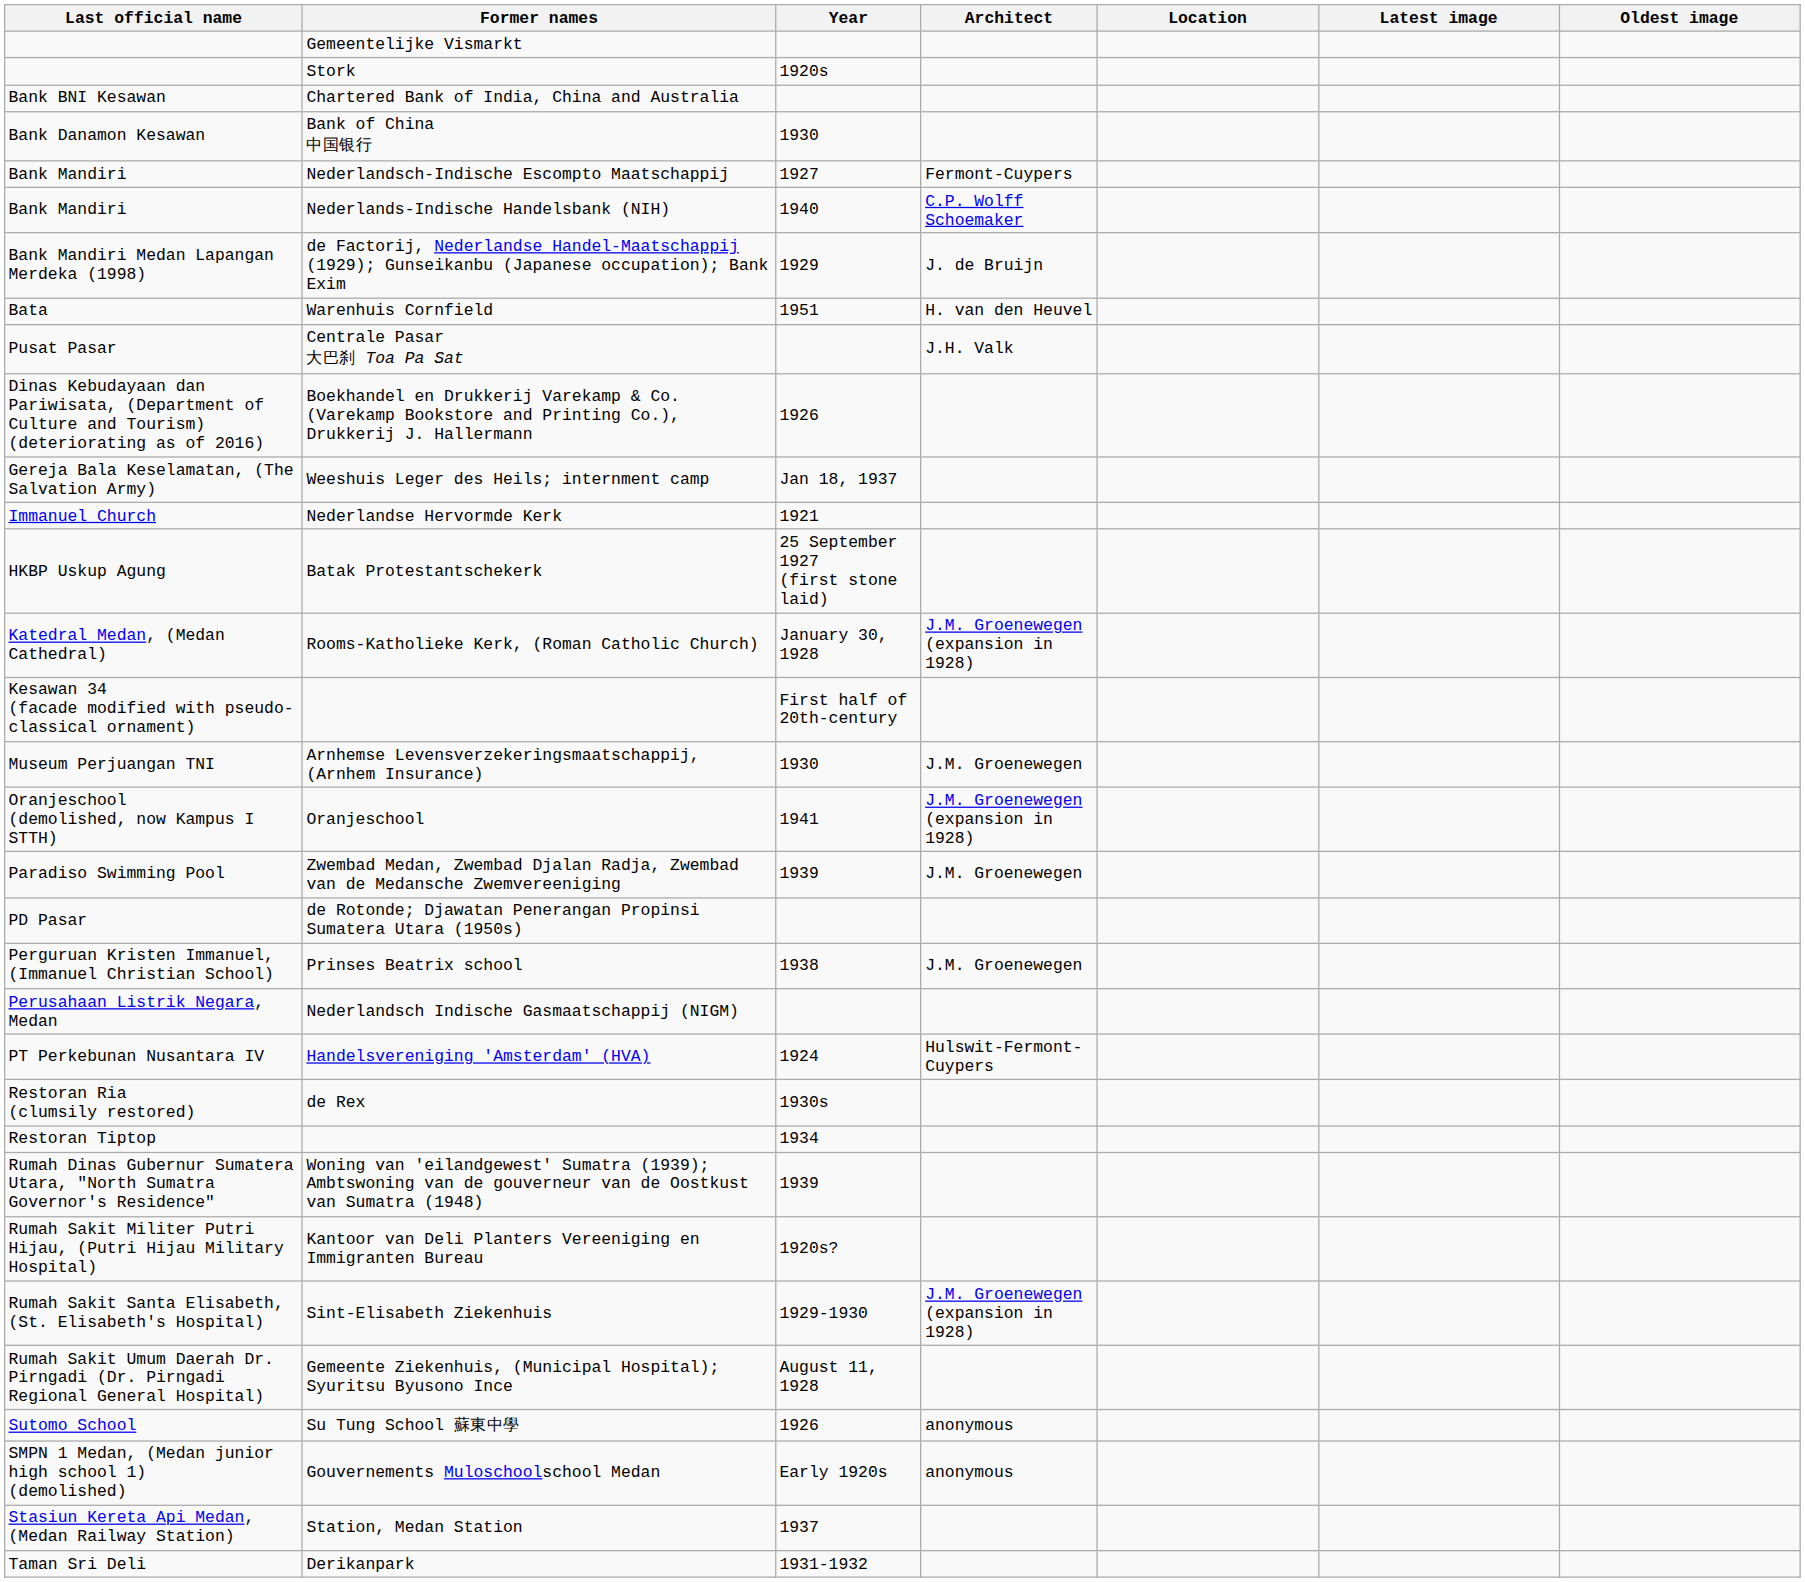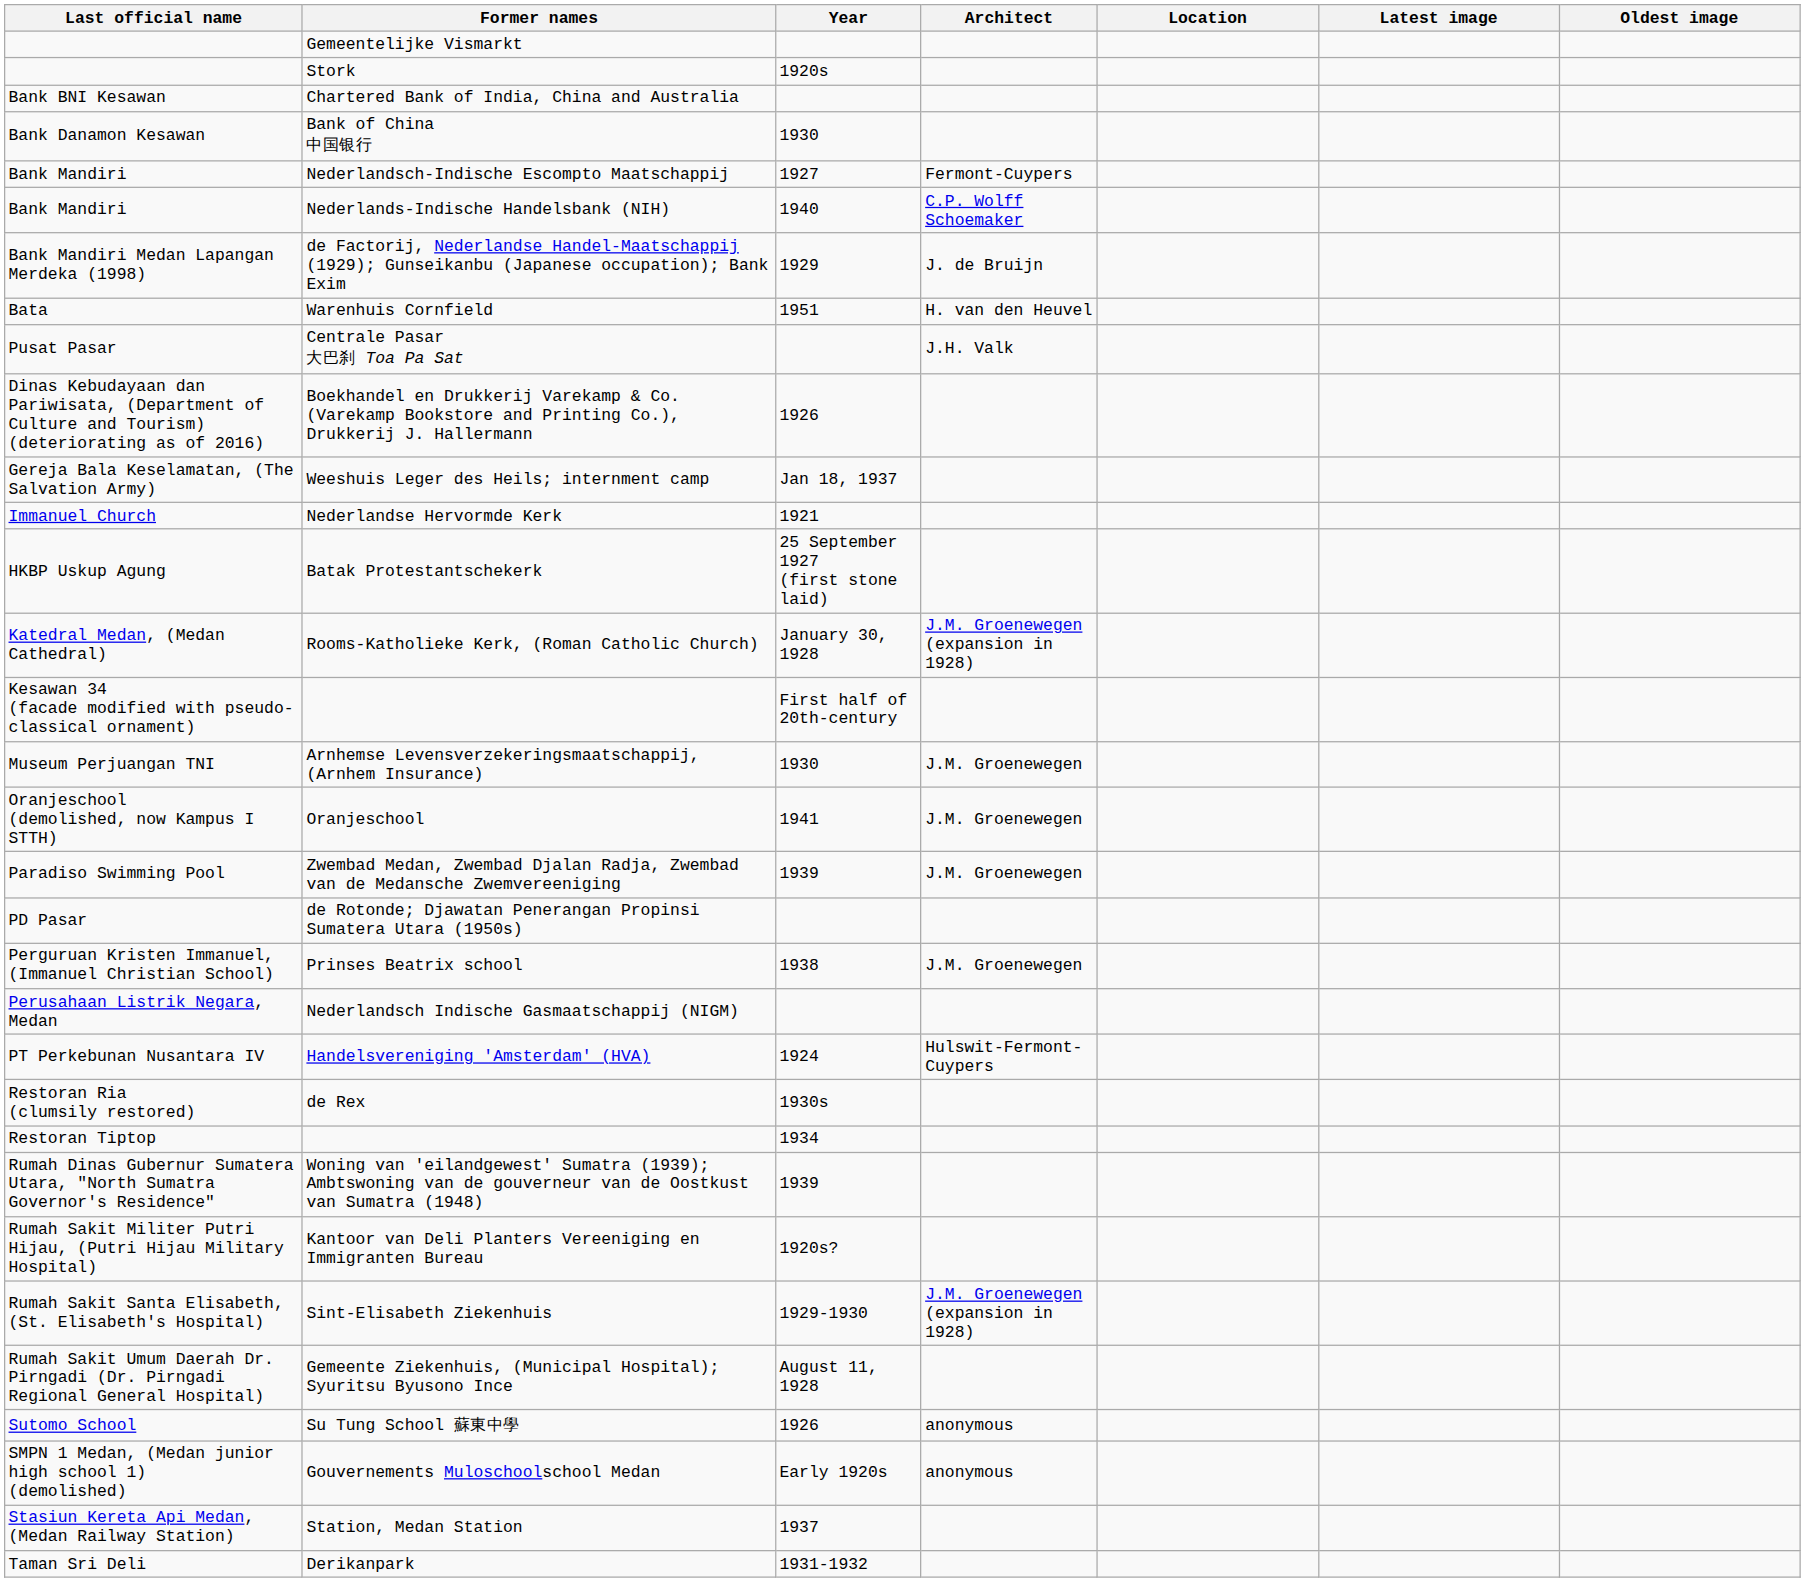Oranjeschool | Architect: J.M. Groenewegen (expansion in 1928) -> J.M. Groenewegen
